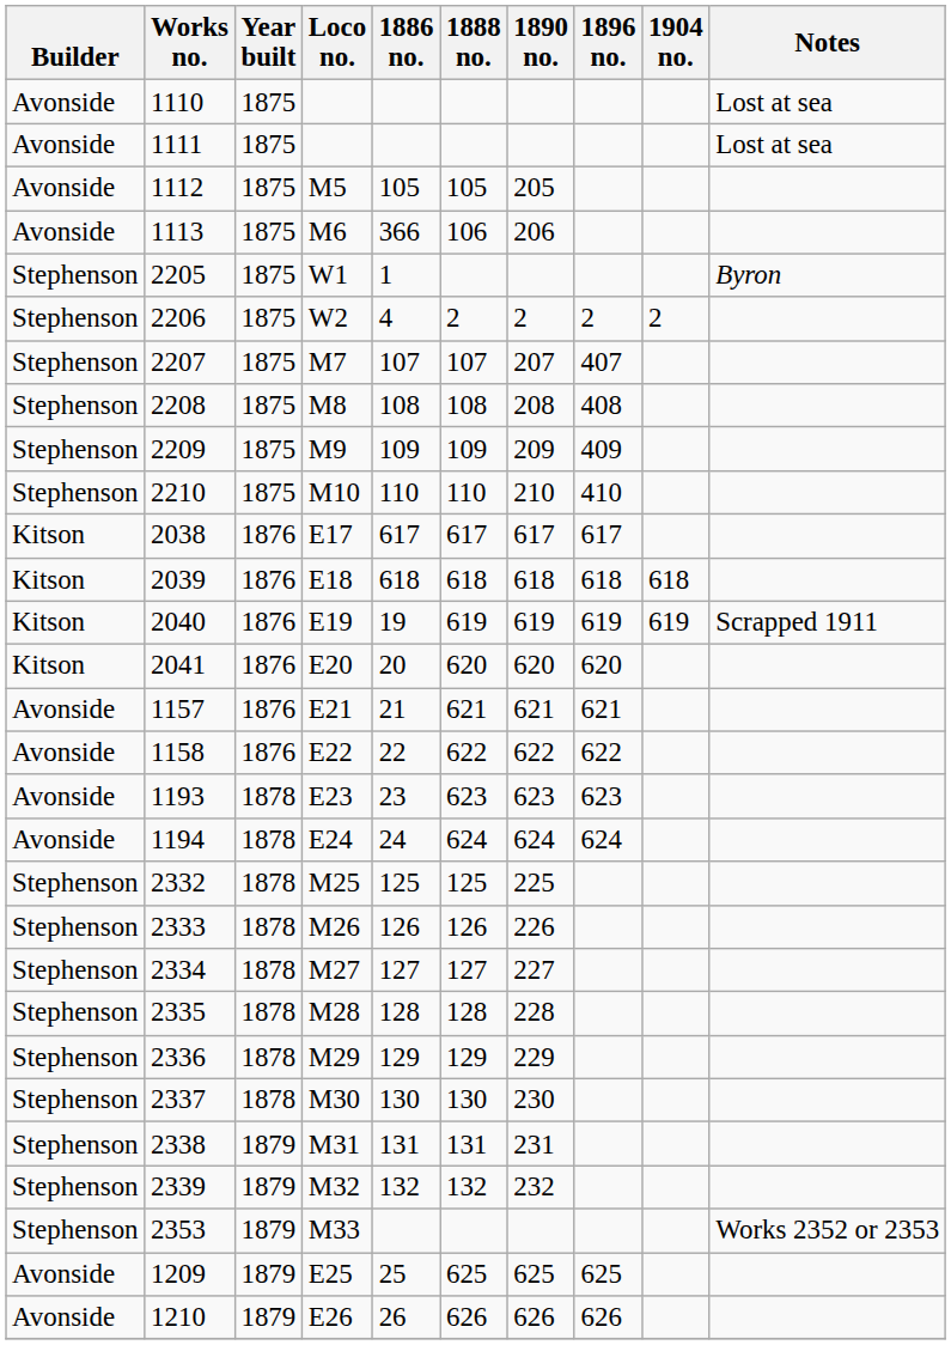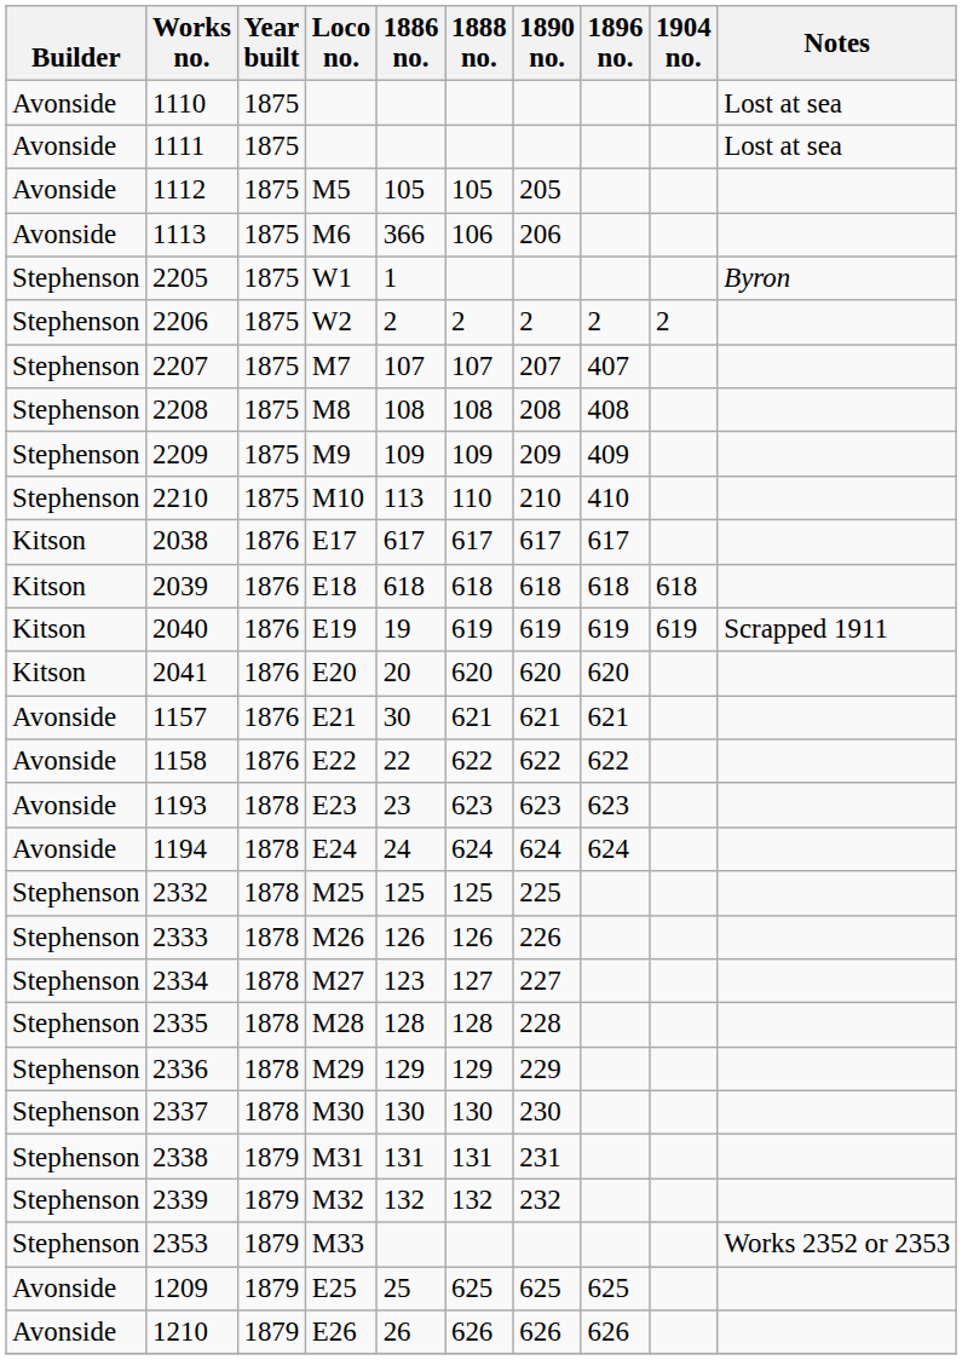2206 | 1886 no.: 4 -> 2
2210 | 1886 no.: 110 -> 113
1157 | 1886 no.: 21 -> 30
2334 | 1886 no.: 127 -> 123
